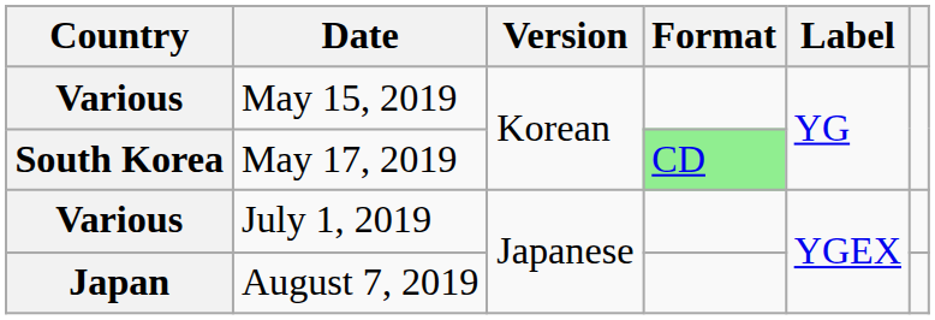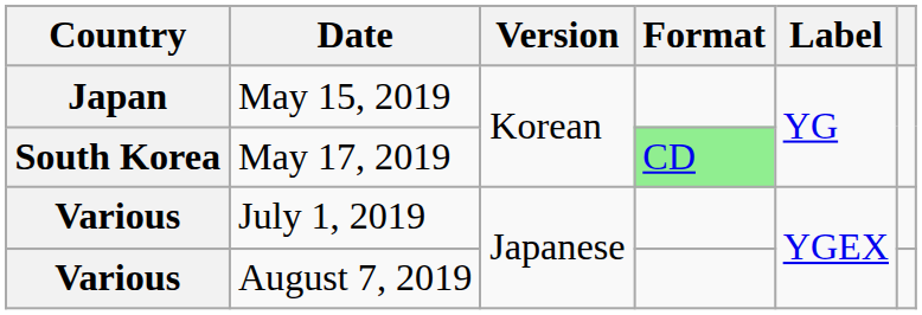May 15, 2019 | Country: Various -> Japan
August 7, 2019 | Country: Japan -> Various
